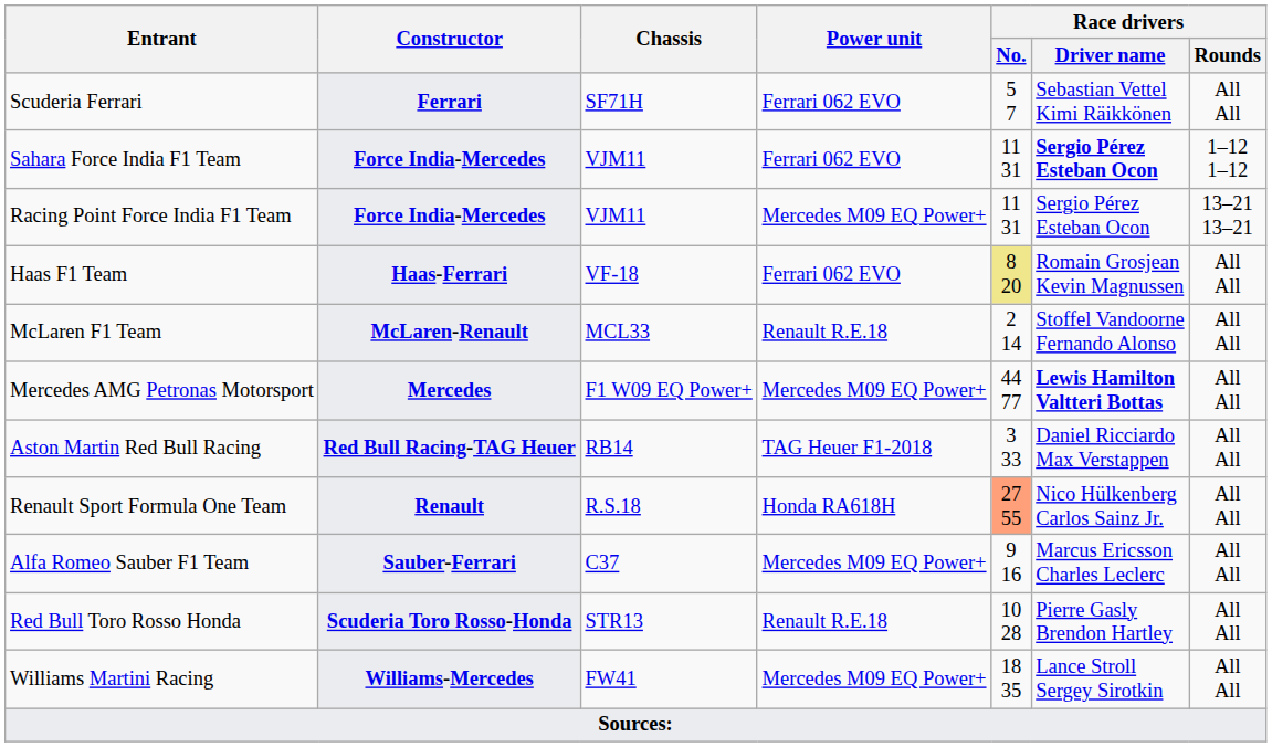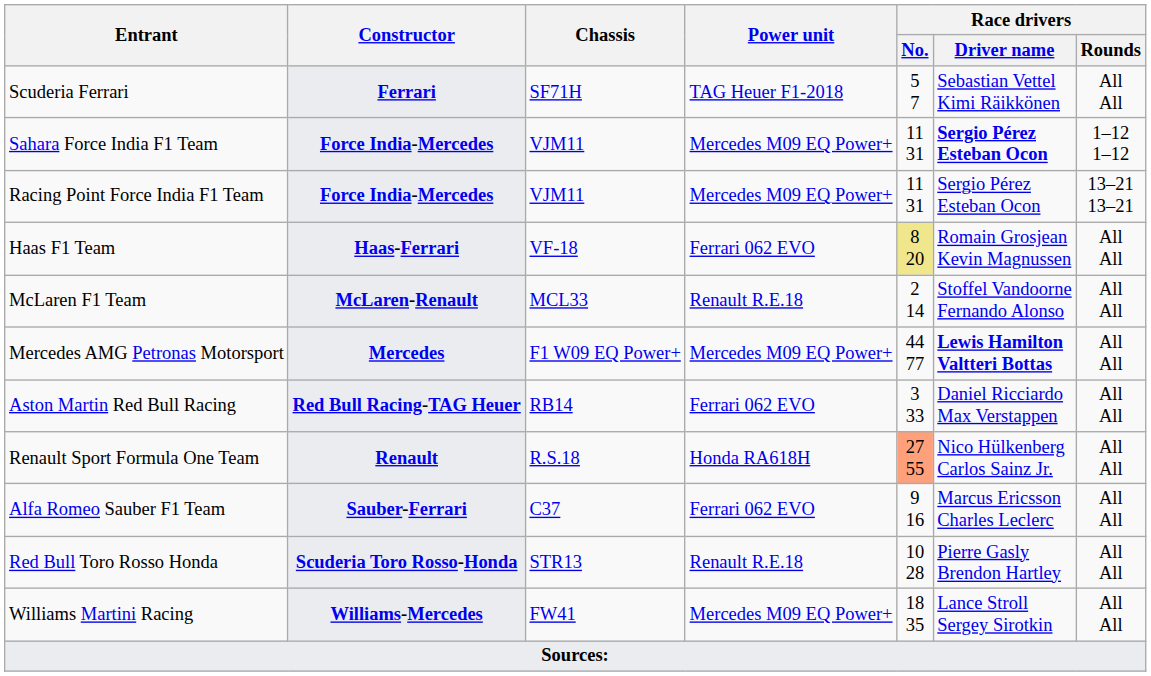Scuderia Ferrari | Power unit: Ferrari 062 EVO -> TAG Heuer F1-2018
Sahara Force India F1 Team | Power unit: Ferrari 062 EVO -> Mercedes M09 EQ Power+
Aston Martin Red Bull Racing | Power unit: TAG Heuer F1-2018 -> Ferrari 062 EVO
Alfa Romeo Sauber F1 Team | Power unit: Mercedes M09 EQ Power+ -> Ferrari 062 EVO
